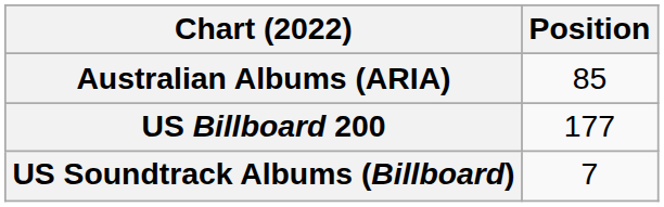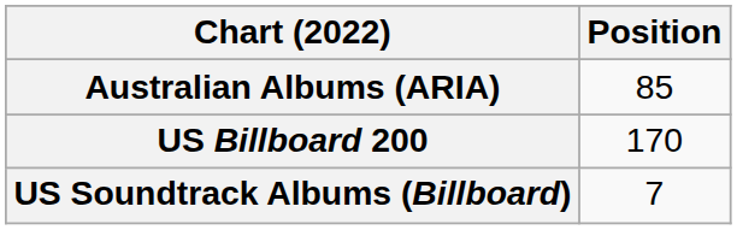US Billboard 200 | Position: 177 -> 170
